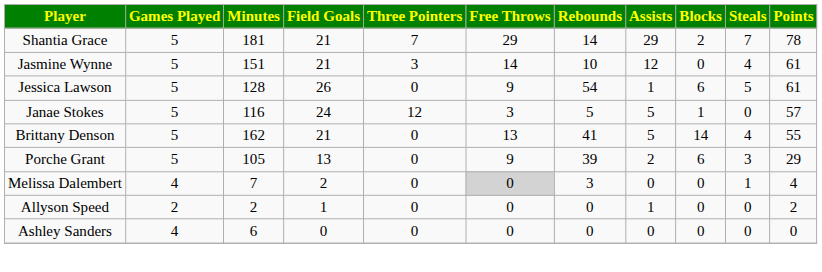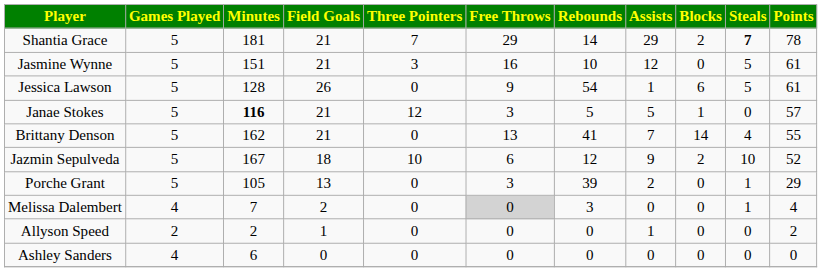Shantia Grace | Steals: normal -> bold
Jasmine Wynne | Free Throws: 14 -> 16
Jasmine Wynne | Steals: 4 -> 5
Janae Stokes | Minutes: normal -> bold
Janae Stokes | Field Goals: 24 -> 21
Brittany Denson | Assists: 5 -> 7
+ row: Jazmin Sepulveda | 5 | 167 | 18 | 10 | 6 | 12 | 9 | 2 | 10 | 52
Porche Grant | Free Throws: 9 -> 3
Porche Grant | Blocks: 6 -> 0
Porche Grant | Steals: 3 -> 1
